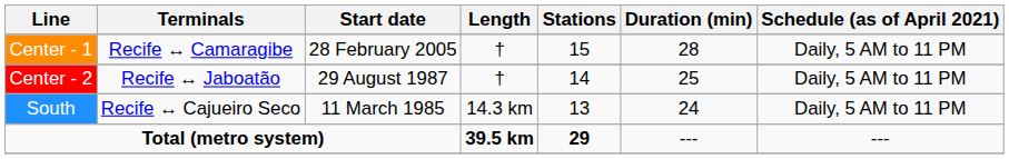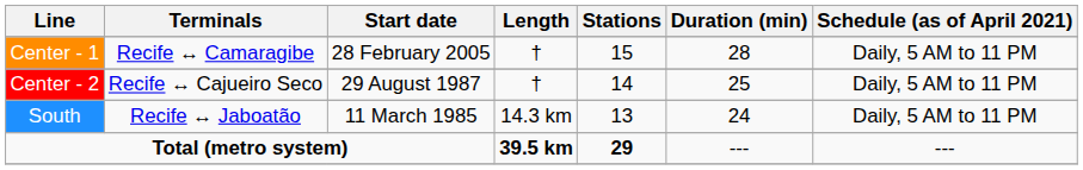Center - 2 | Terminals: Recife ↔ Jaboatão -> Recife ↔ Cajueiro Seco
South | Terminals: Recife ↔ Cajueiro Seco -> Recife ↔ Jaboatão
